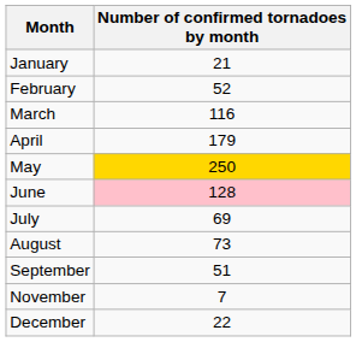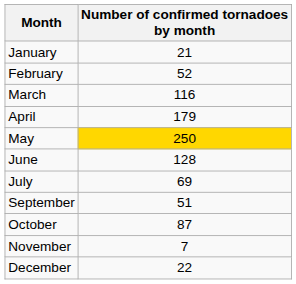June | Number of confirmed tornadoes by month: pink background -> no background
- row: August | 73
+ row: October | 87
